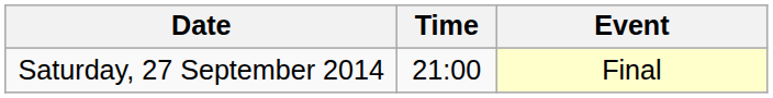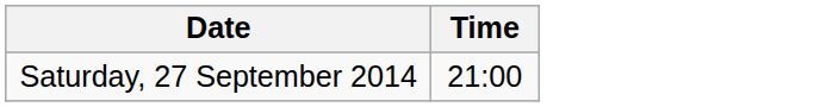- column: Event | Final
